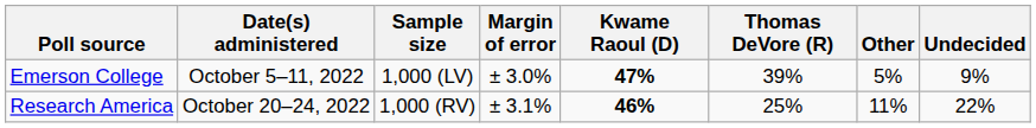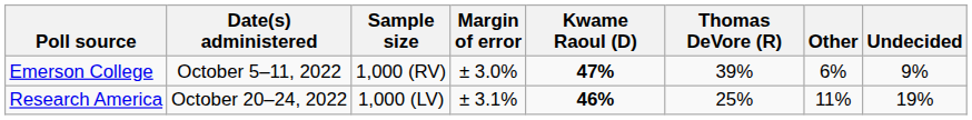Emerson College | Sample size: 1,000 (LV) -> 1,000 (RV)
Emerson College | Other: 5% -> 6%
Research America | Sample size: 1,000 (RV) -> 1,000 (LV)
Research America | Undecided: 22% -> 19%
